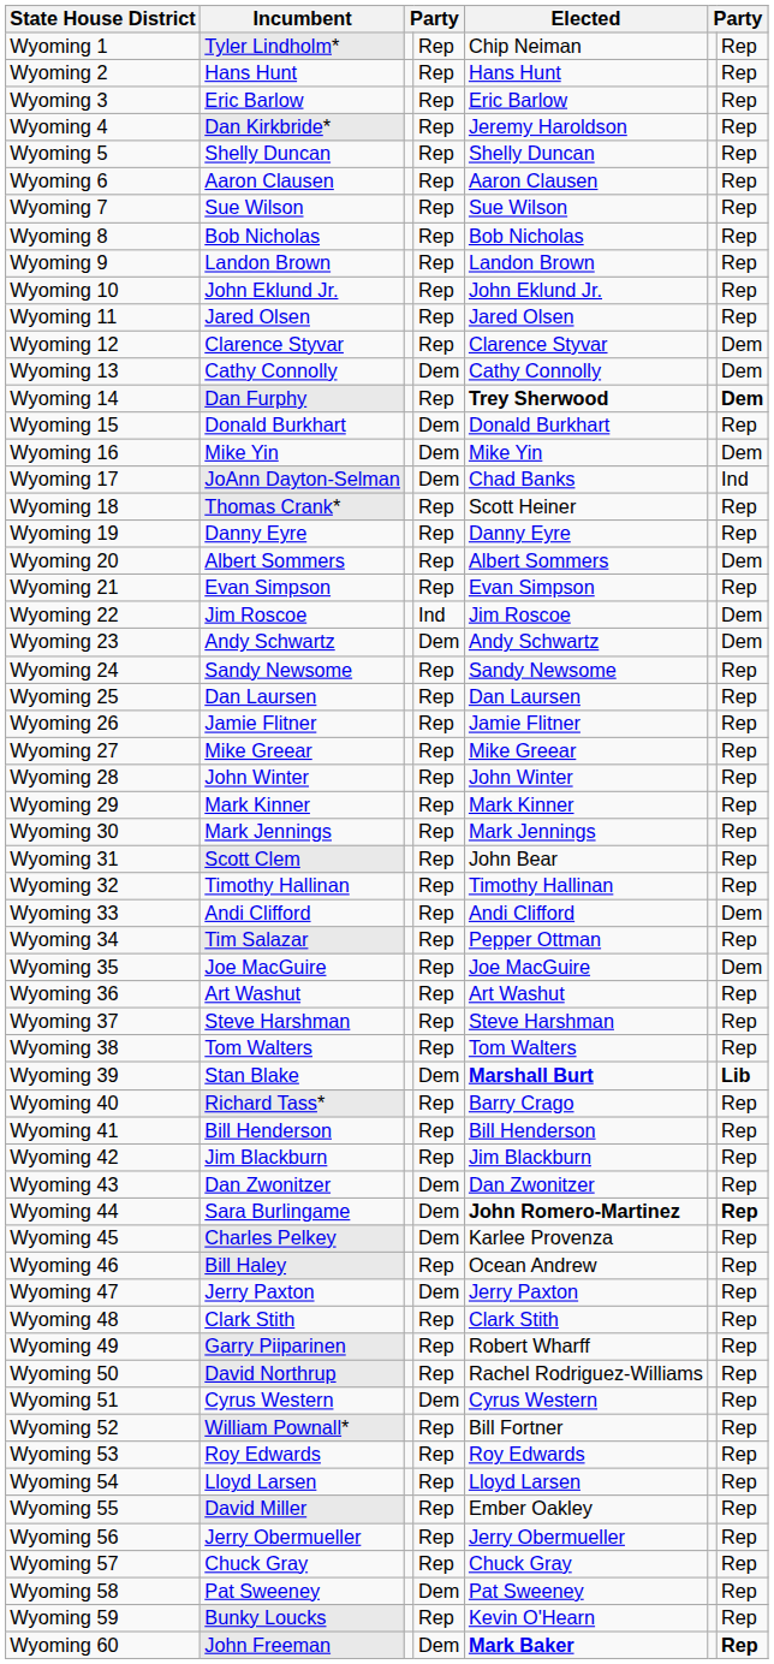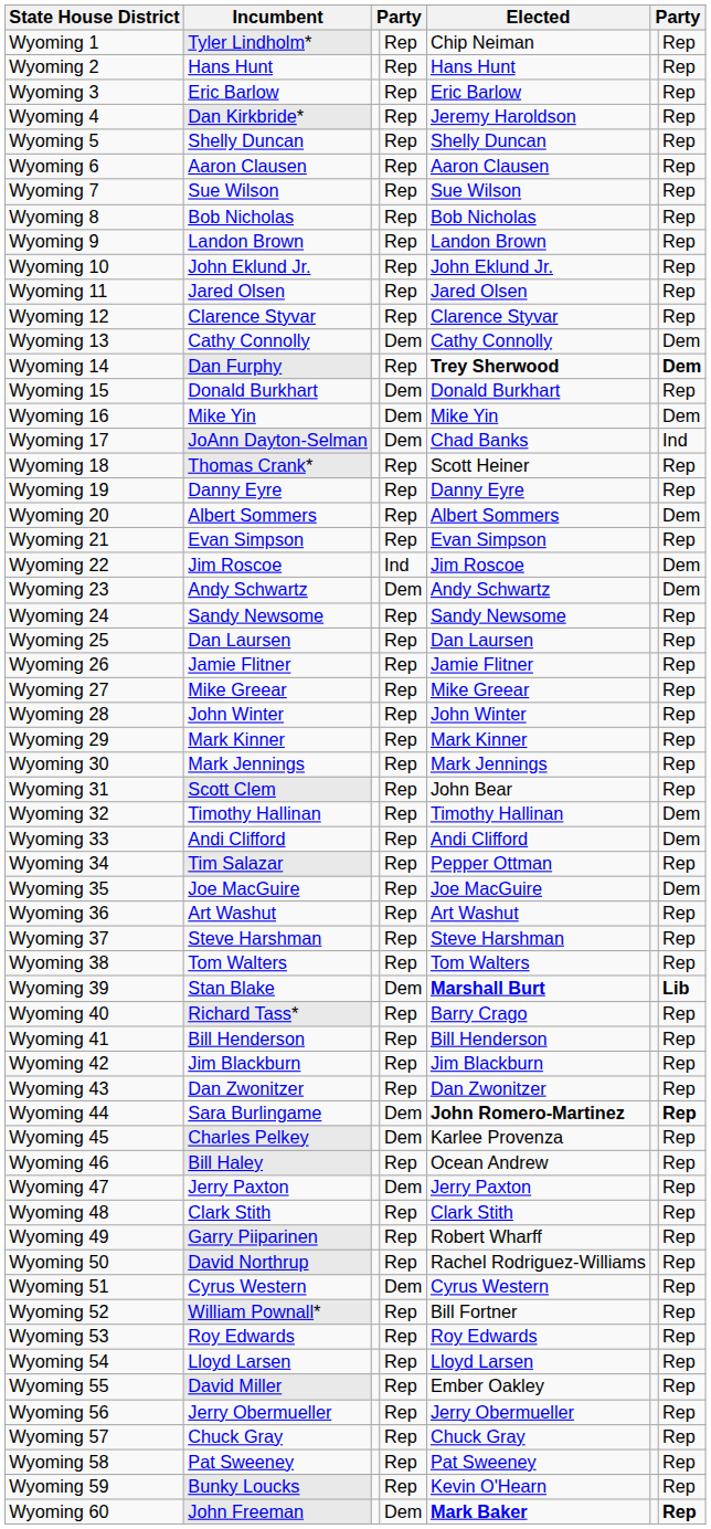Wyoming 12 | column 7: Dem -> Rep
Wyoming 32 | column 7: Rep -> Dem
Wyoming 43 | column 4: Dem -> Rep
Wyoming 58 | column 4: Dem -> Rep
